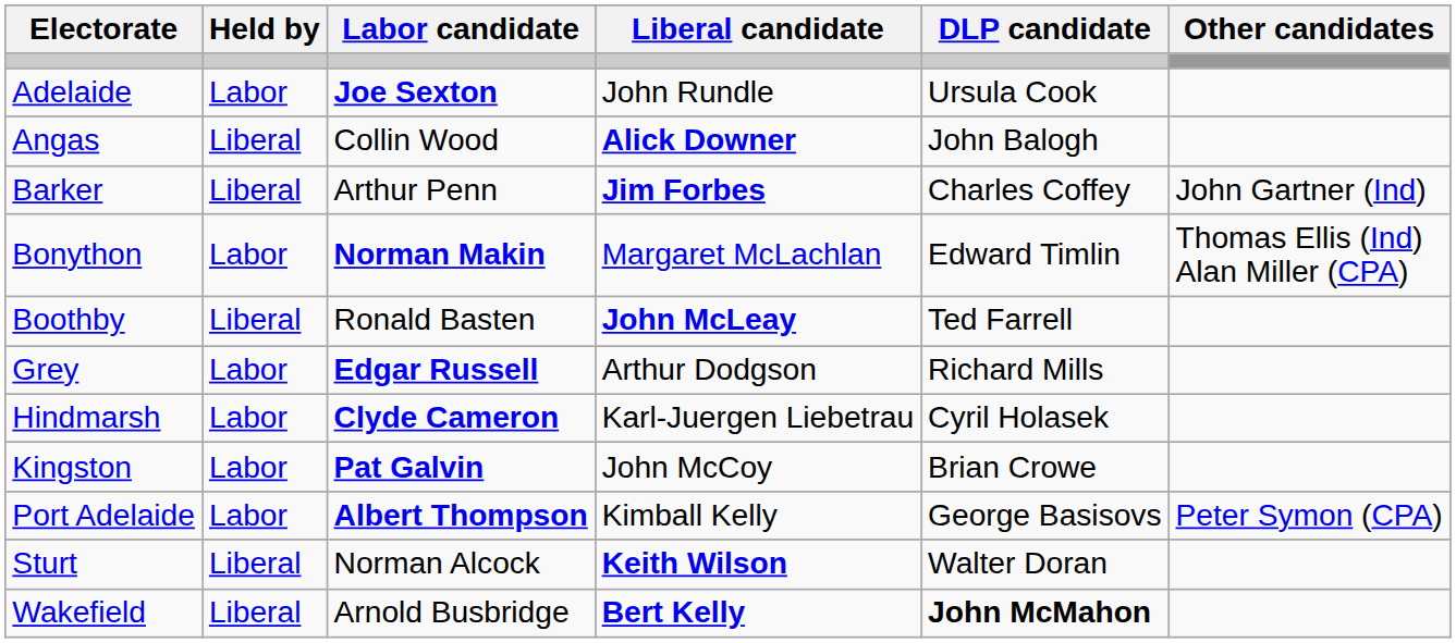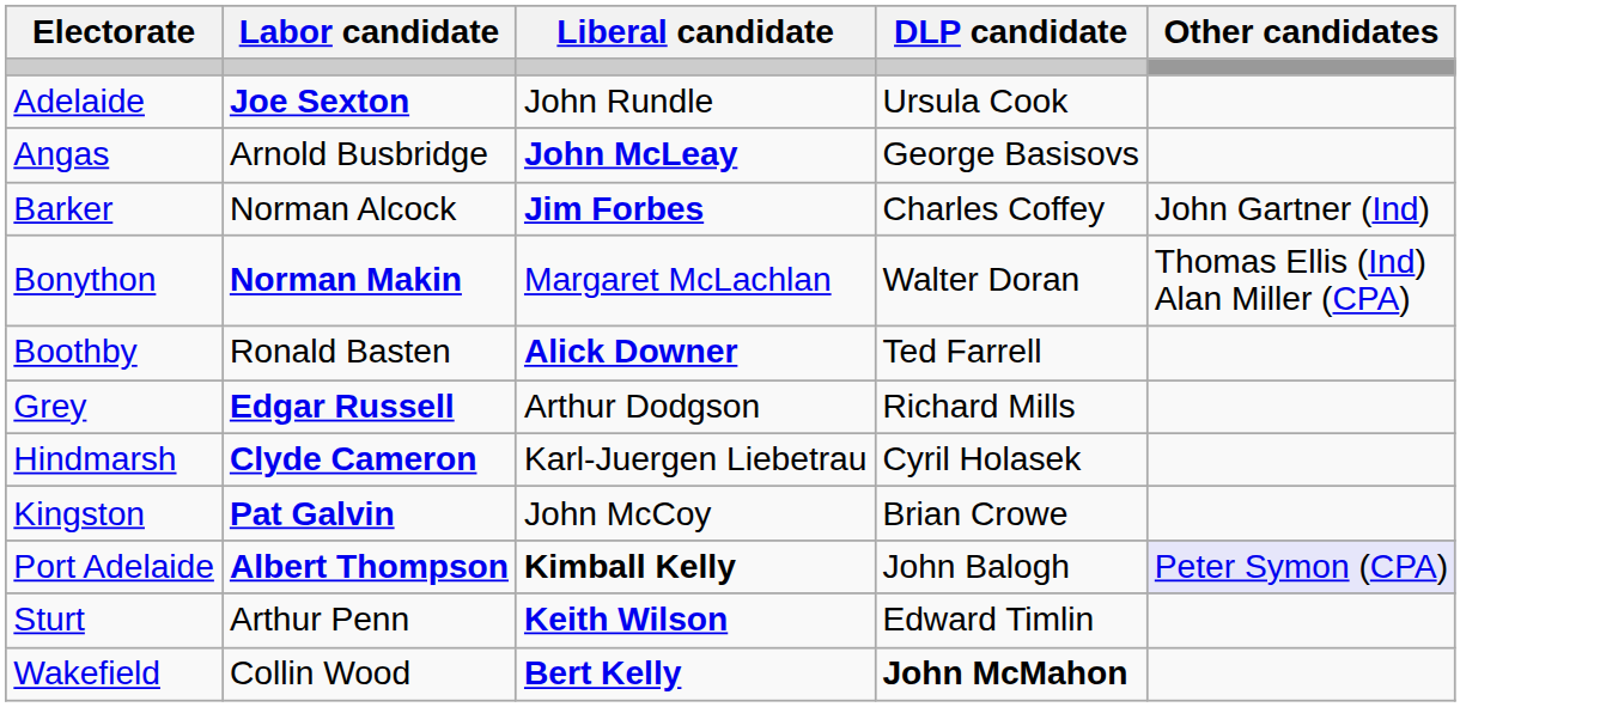- column: Held by | Labor | Liberal | Liberal | Labor | Liberal | Labor | Labor | Labor | Labor | Liberal | Liberal
Angas | Labor candidate: Collin Wood -> Arnold Busbridge
Angas | Liberal candidate: Alick Downer -> John McLeay
Angas | DLP candidate: John Balogh -> George Basisovs
Barker | Labor candidate: Arthur Penn -> Norman Alcock
Bonython | DLP candidate: Edward Timlin -> Walter Doran
Boothby | Liberal candidate: John McLeay -> Alick Downer
Port Adelaide | Liberal candidate: normal -> bold
Port Adelaide | DLP candidate: George Basisovs -> John Balogh
Port Adelaide | Other candidates: no background -> lavender background
Sturt | Labor candidate: Norman Alcock -> Arthur Penn
Sturt | DLP candidate: Walter Doran -> Edward Timlin
Wakefield | Labor candidate: Arnold Busbridge -> Collin Wood
